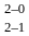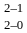rows swapped: 2–0 <-> 2–1
